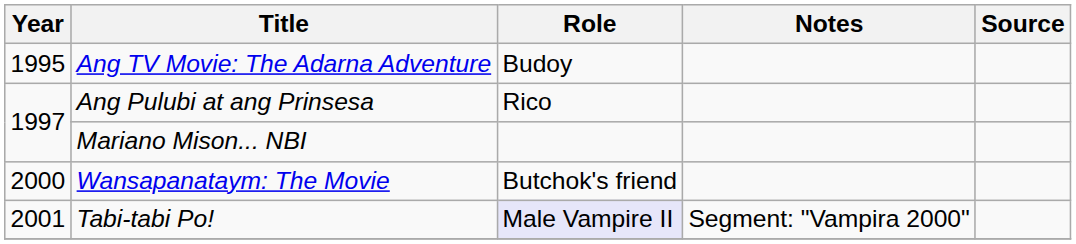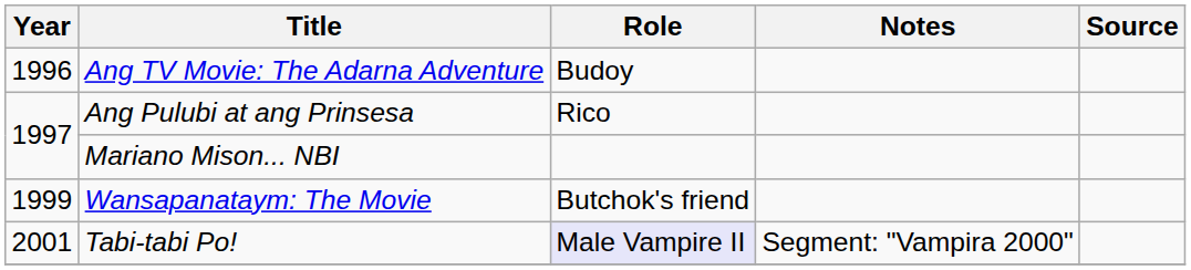Ang TV Movie: The Adarna Adventure | Year: 1995 -> 1996
Wansapanataym: The Movie | Year: 2000 -> 1999
